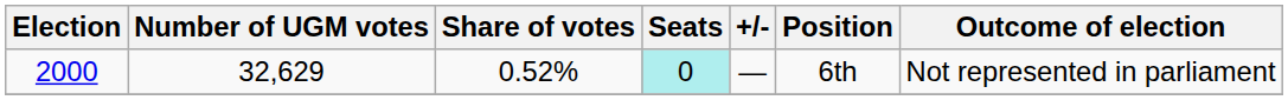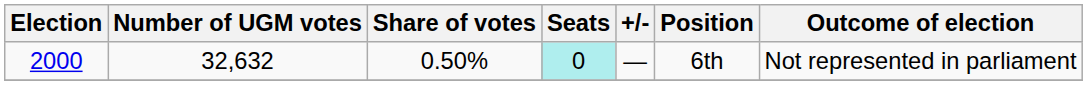2000 | Number of UGM votes: 32,629 -> 32,632
2000 | Share of votes: 0.52% -> 0.50%
